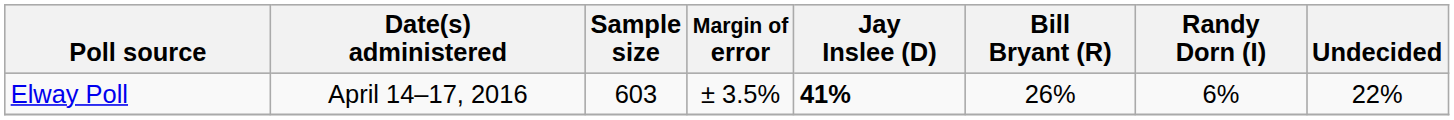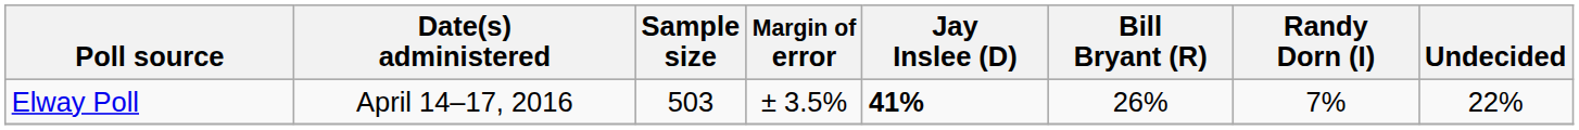Elway Poll | Sample size: 603 -> 503
Elway Poll | Randy Dorn (I): 6% -> 7%
